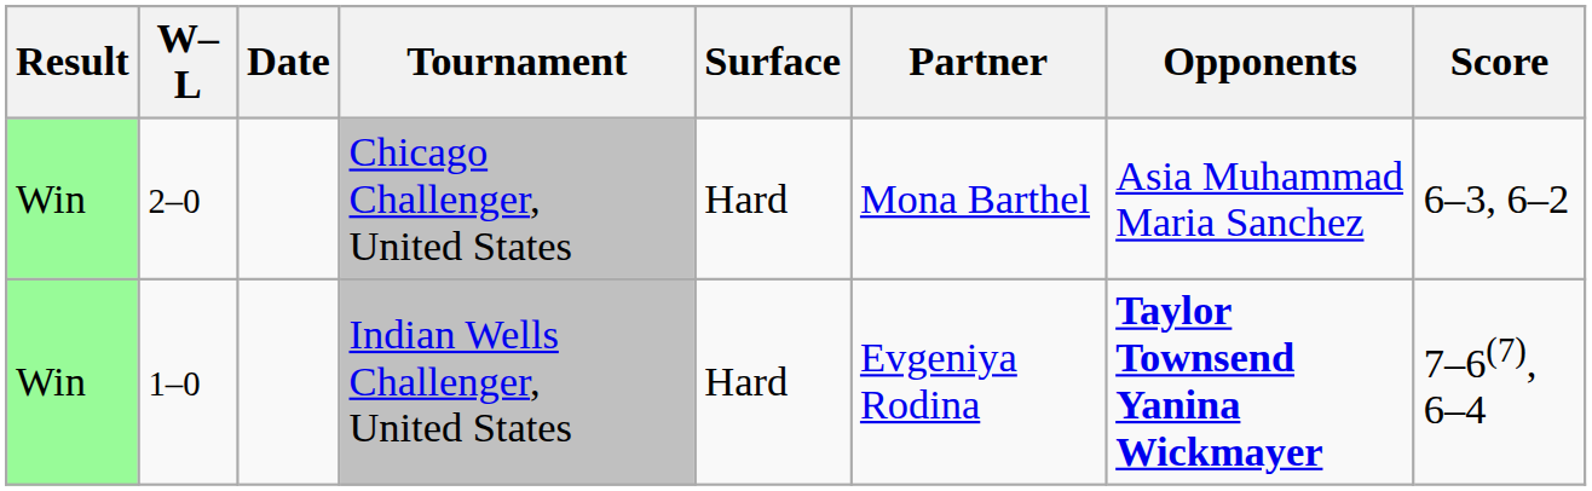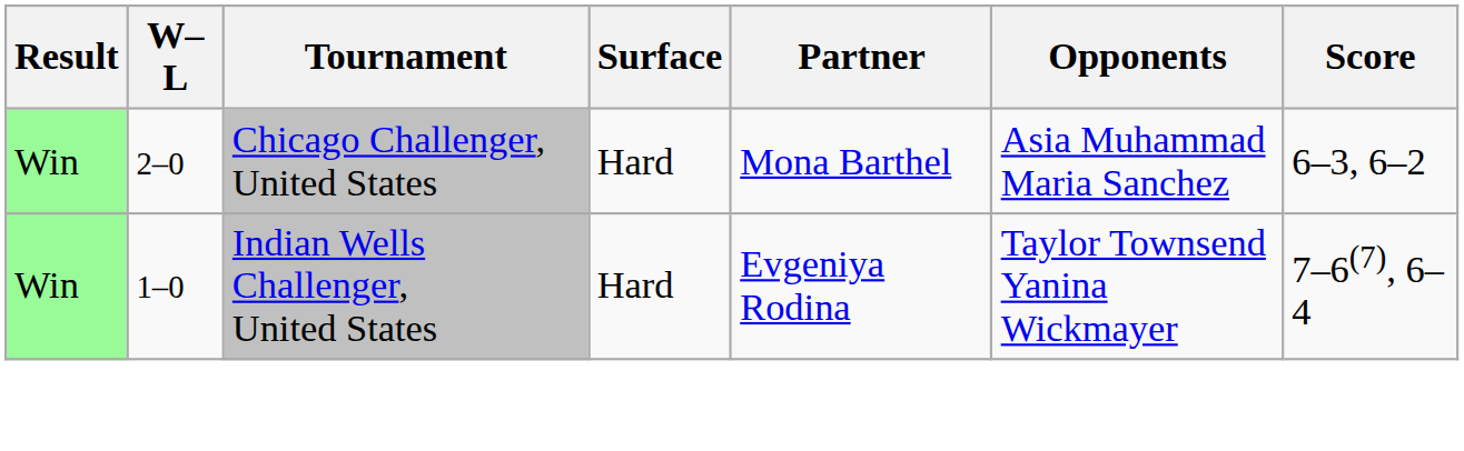- column: Date
Indian Wells Challenger, United States | Opponents: bold -> normal
